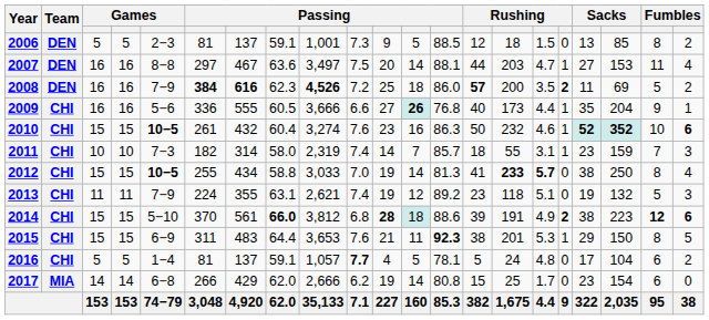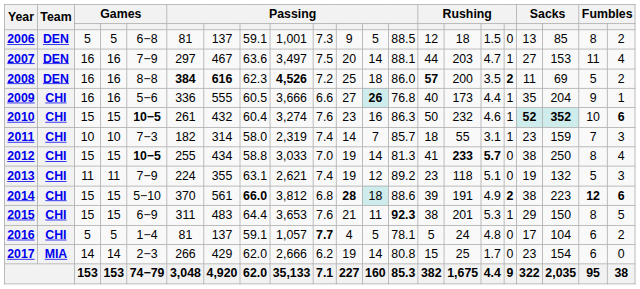2006 | column 5: 2−3 -> 6−8
2007 | column 5: 8−8 -> 7−9
2008 | column 5: 7−9 -> 8−8
2017 | column 5: 6−8 -> 2−3
